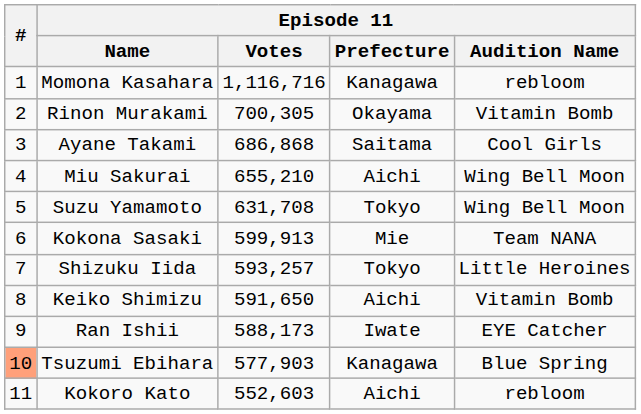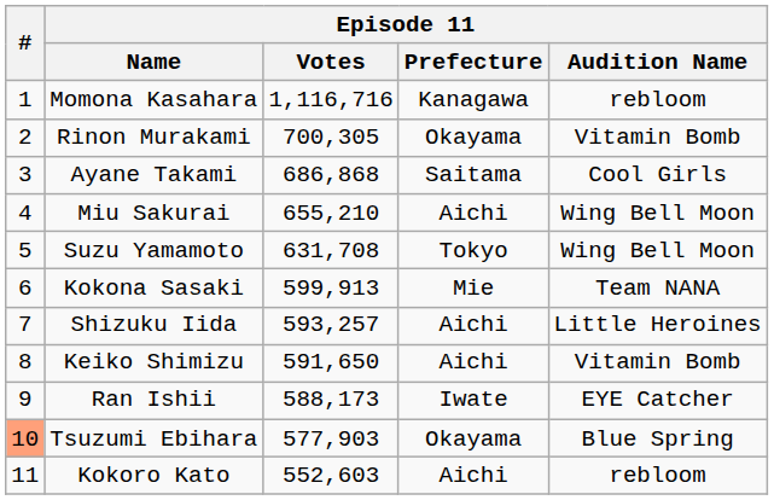Shizuku Iida | Episode 11 / Prefecture: Tokyo -> Aichi
Tsuzumi Ebihara | Episode 11 / Prefecture: Kanagawa -> Okayama
